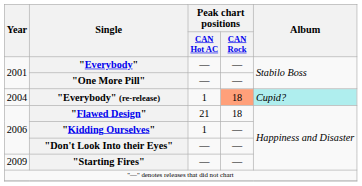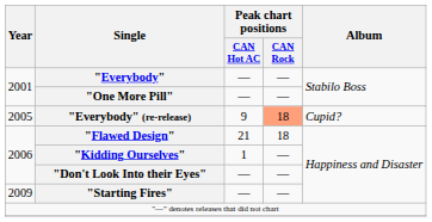"Everybody" (re-release) | Year: 2004 -> 2005
"Everybody" (re-release) | Peak chart positions / CAN Hot AC: 1 -> 9
"Everybody" (re-release) | Album: paleturquoise background -> no background
